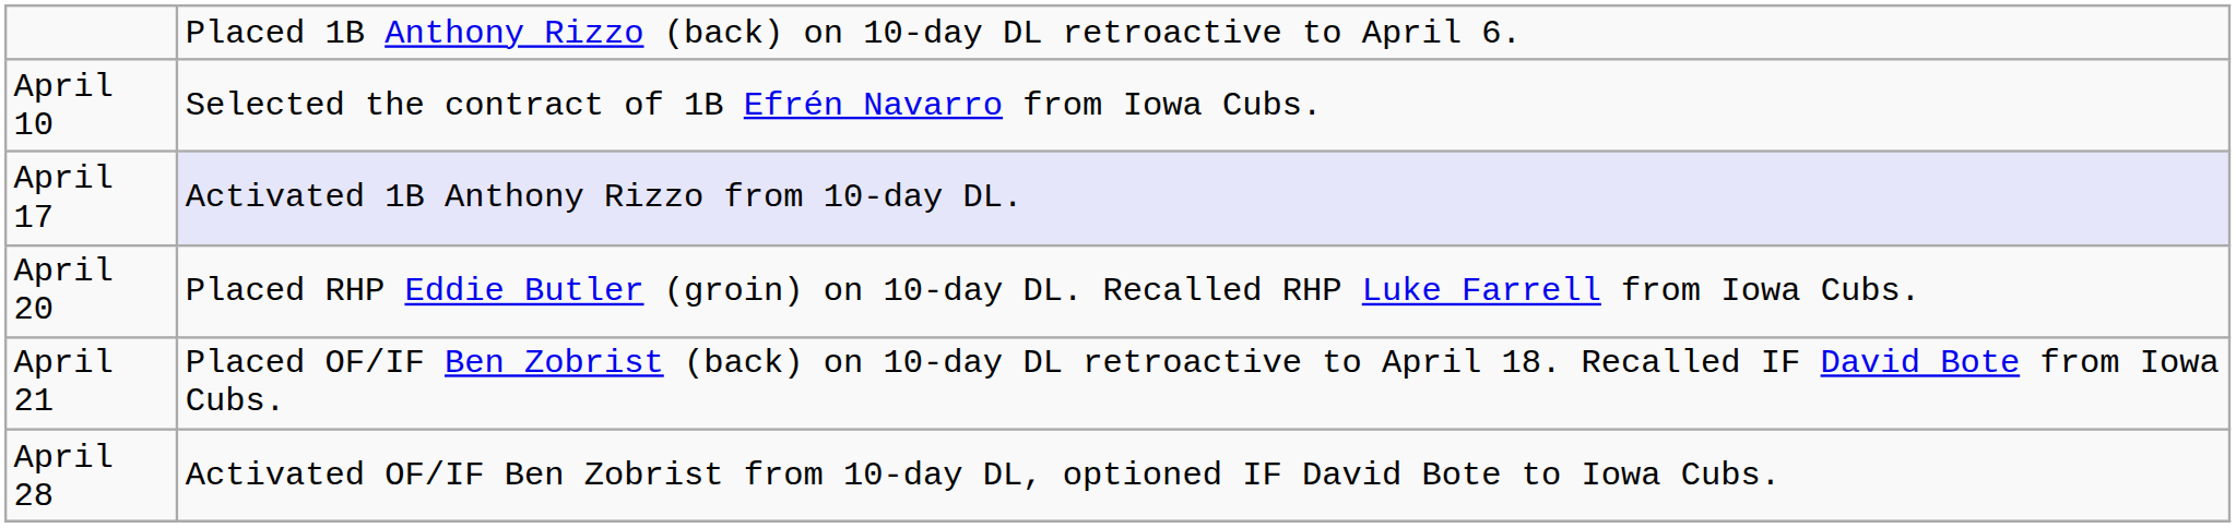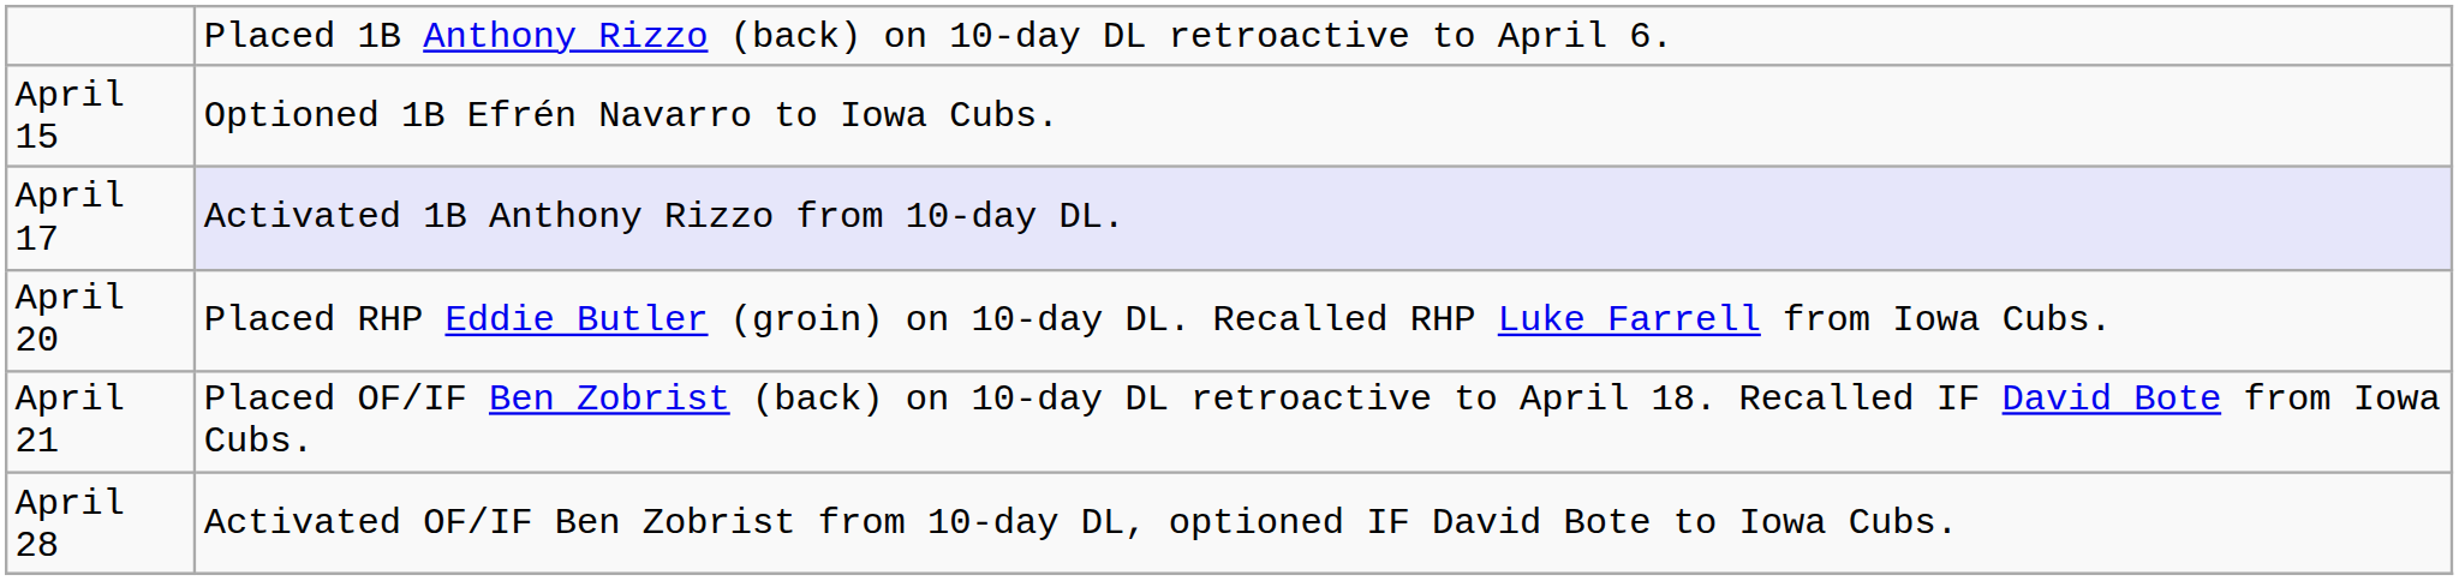- row: April 10 | Selected the contract of 1B Efrén Navarro from Iowa Cubs.
+ row: April 15 | Optioned 1B Efrén Navarro to Iowa Cubs.
